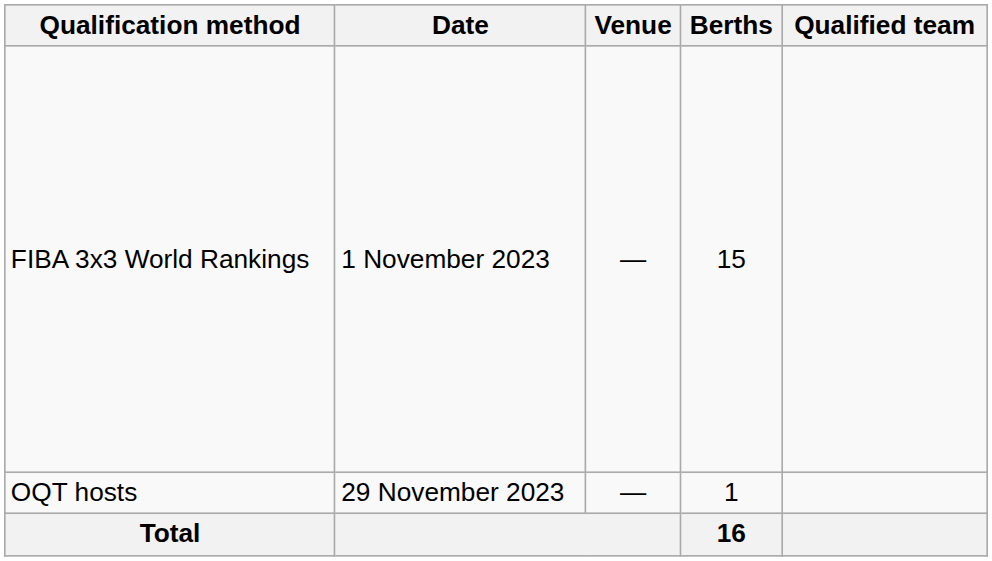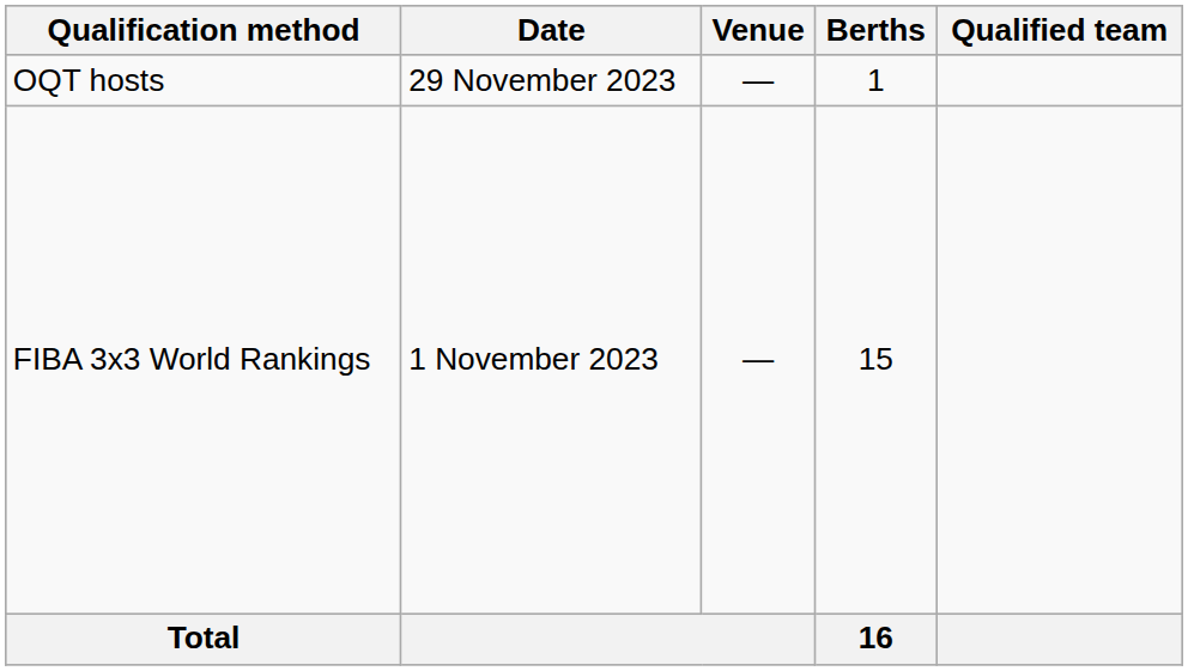rows swapped: OQT hosts <-> FIBA 3x3 World Rankings
